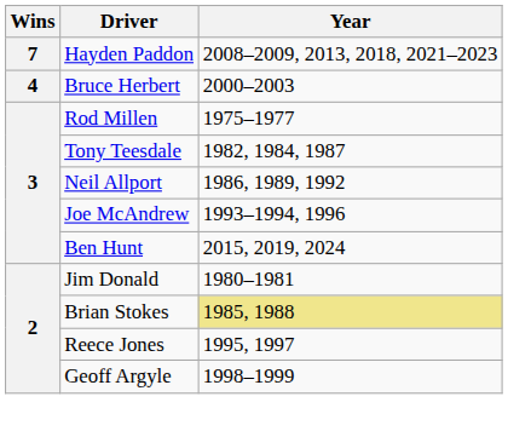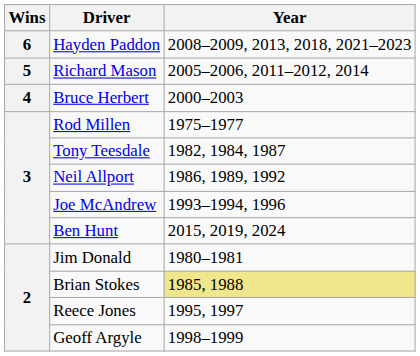Hayden Paddon | Wins: 7 -> 6
+ row: 5 | Richard Mason | 2005–2006, 2011–2012, 2014
